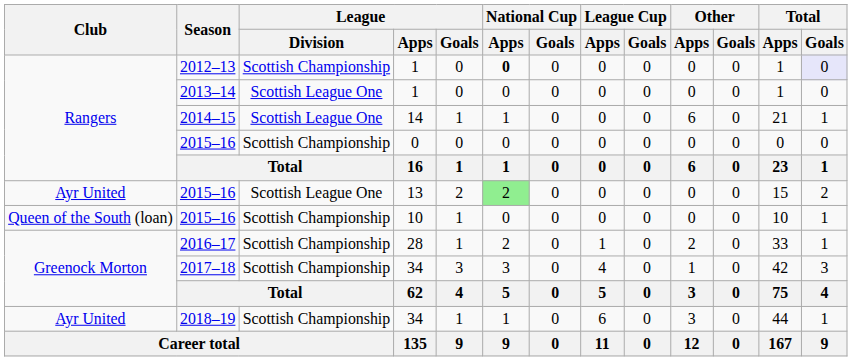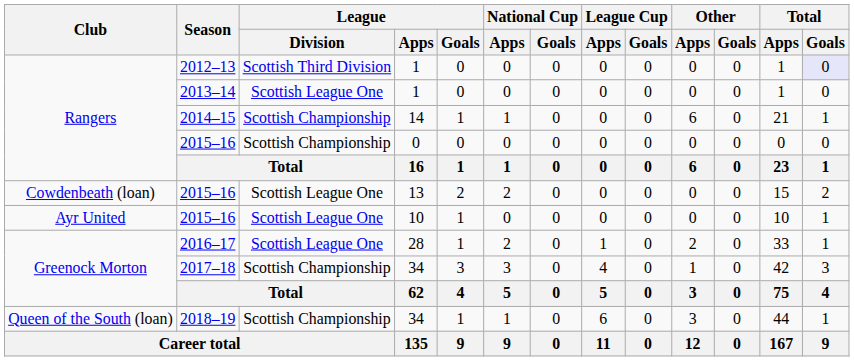2012–13 | League / Division: Scottish Championship -> Scottish Third Division
2012–13 | National Cup / Apps: bold -> normal
2014–15 | League / Division: Scottish League One -> Scottish Championship
2015–16 / 13 | Club: Ayr United -> Cowdenbeath (loan)
2015–16 / 13 | National Cup / Apps: lightgreen background -> no background
2015–16 / 10 | Club: Queen of the South (loan) -> Ayr United
2015–16 / 10 | League / Division: Scottish Championship -> Scottish League One
2016–17 | League / Division: Scottish Championship -> Scottish League One
2018–19 | Club: Ayr United -> Queen of the South (loan)
